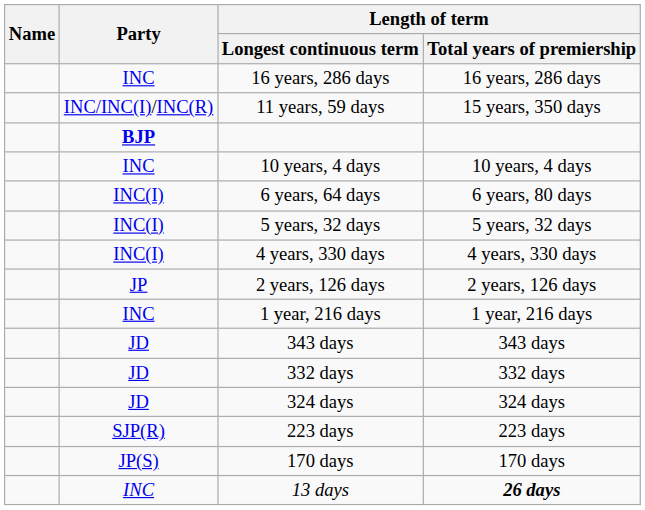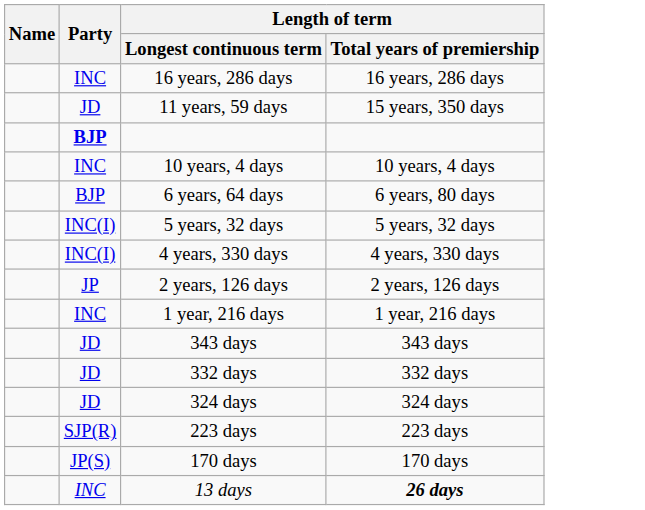11 years, 59 days | Party: INC/INC(I)/INC(R) -> JD
6 years, 64 days | Party: INC(I) -> BJP
